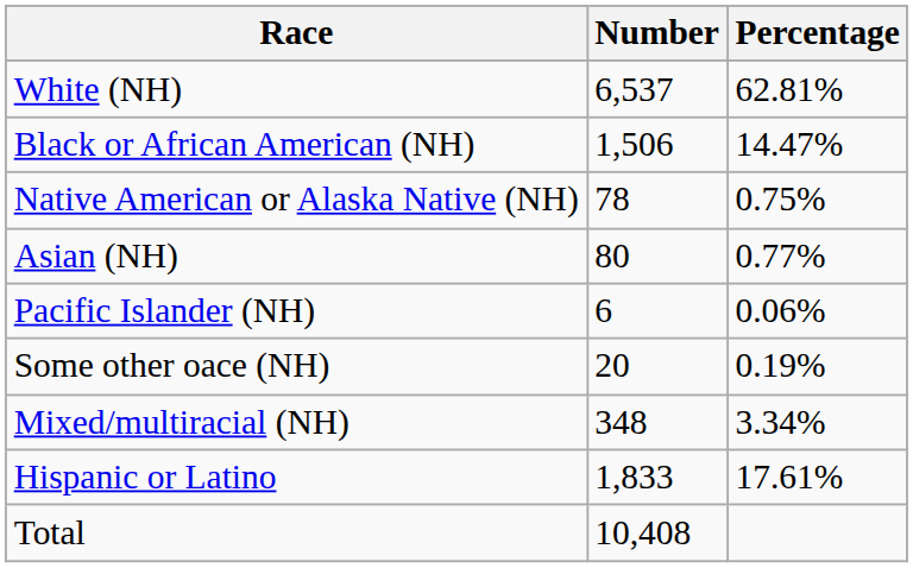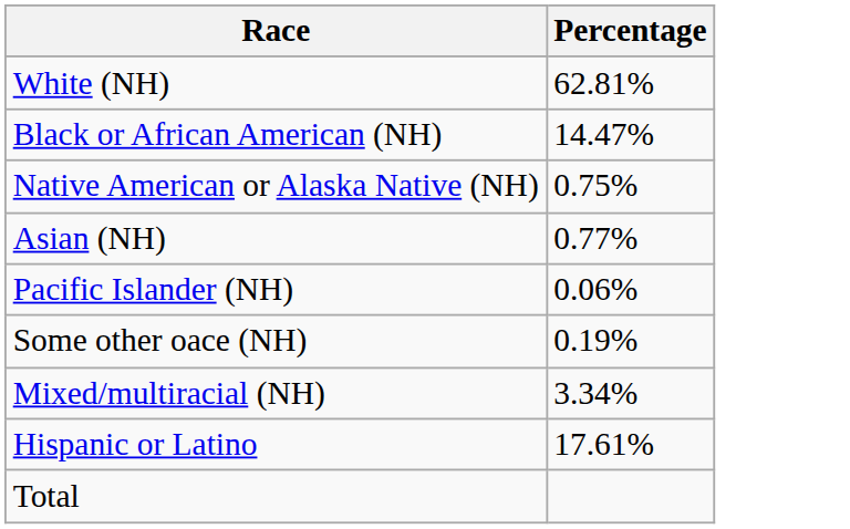- column: Number | 6,537 | 1,506 | 78 | 80 | 6 | 20 | 348 | 1,833 | 10,408
